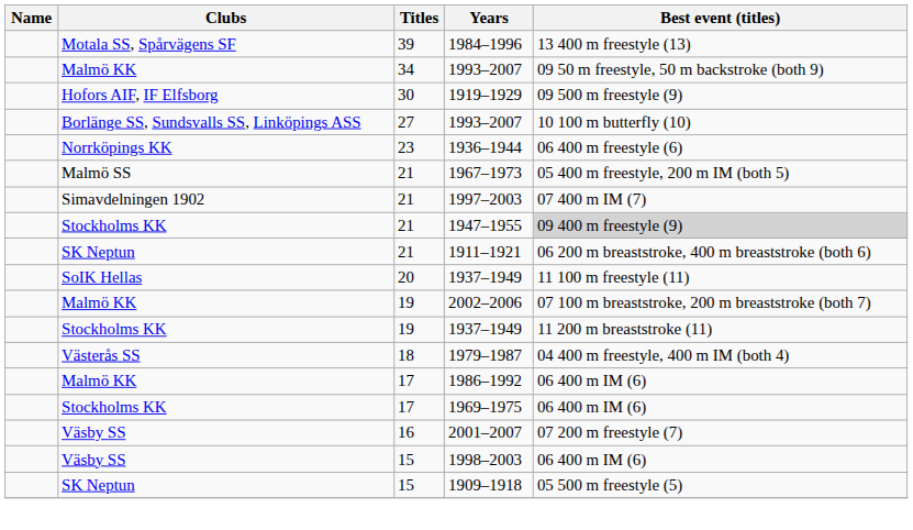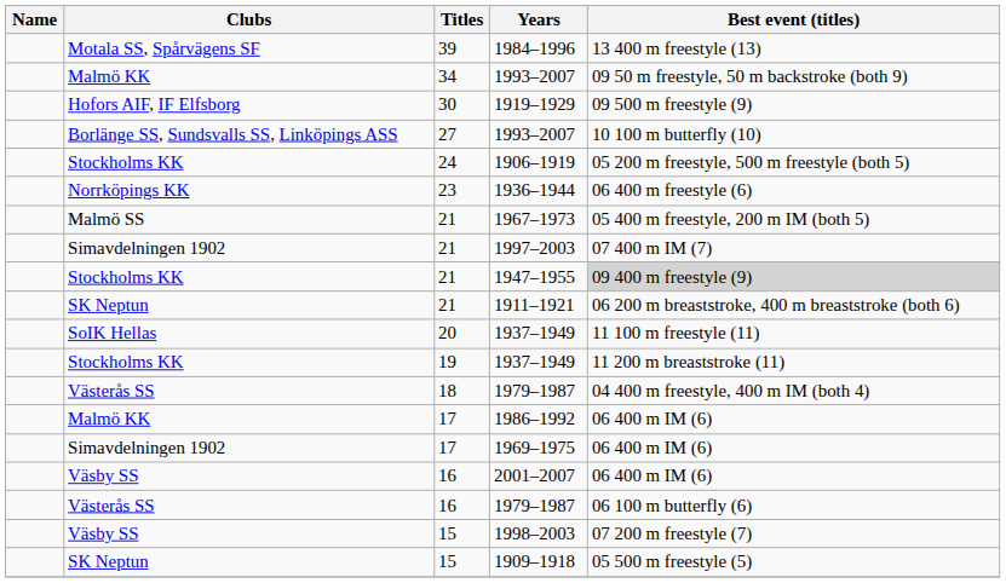+ row: Stockholms KK | 24 | 1906–1919 | 05 200 m freestyle, 500 m freestyle (both 5)
- row: Malmö KK | 19 | 2002–2006 | 07 100 m breaststroke, 200 m breaststroke (both 7)
1969–1975 | Clubs: Stockholms KK -> Simavdelningen 1902
2001–2007 | Best event (titles): 07 200 m freestyle (7) -> 06 400 m IM (6)
+ row: Västerås SS | 16 | 1979–1987 | 06 100 m butterfly (6)
1998–2003 | Best event (titles): 06 400 m IM (6) -> 07 200 m freestyle (7)
